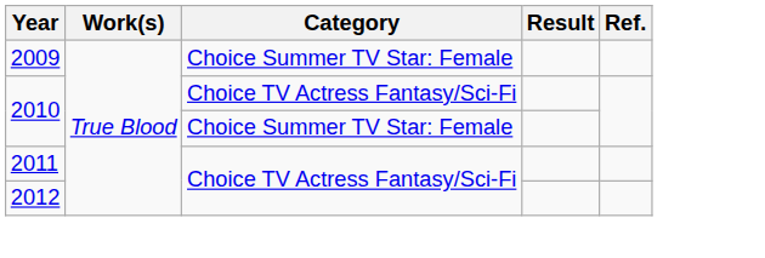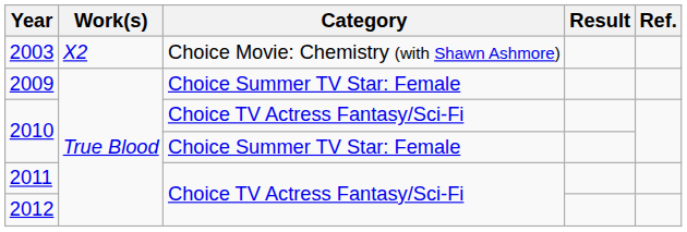+ row: 2003 | X2 | Choice Movie: Chemistry (with Shawn Ashmore)
